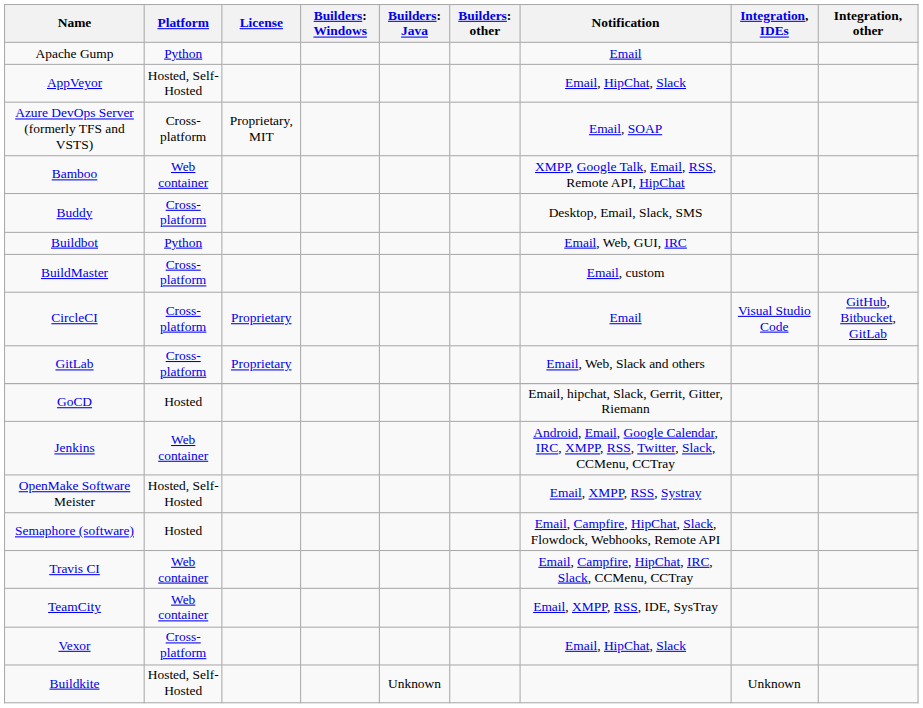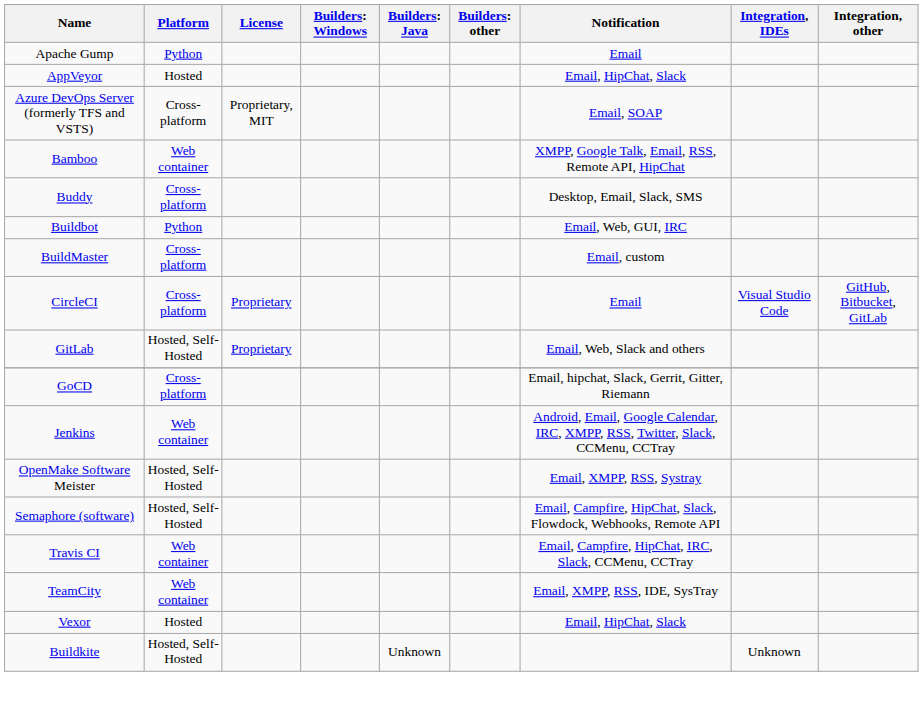AppVeyor | Platform: Hosted, Self-Hosted -> Hosted
GitLab | Platform: Cross-platform -> Hosted, Self-Hosted
GoCD | Platform: Hosted -> Cross-platform
Semaphore (software) | Platform: Hosted -> Hosted, Self-Hosted
Vexor | Platform: Cross-platform -> Hosted
